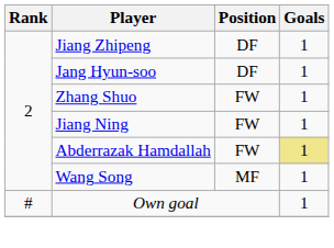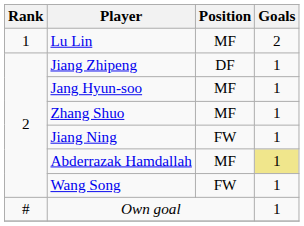+ row: 1 | Lu Lin | MF | 2
Jang Hyun-soo | Position: DF -> MF
Zhang Shuo | Position: FW -> MF
Abderrazak Hamdallah | Position: FW -> MF
Wang Song | Position: MF -> FW
